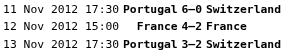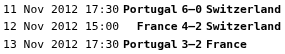12 Nov 2012 15:00 | column 4: France -> Switzerland
13 Nov 2012 17:30 | column 4: Switzerland -> France
